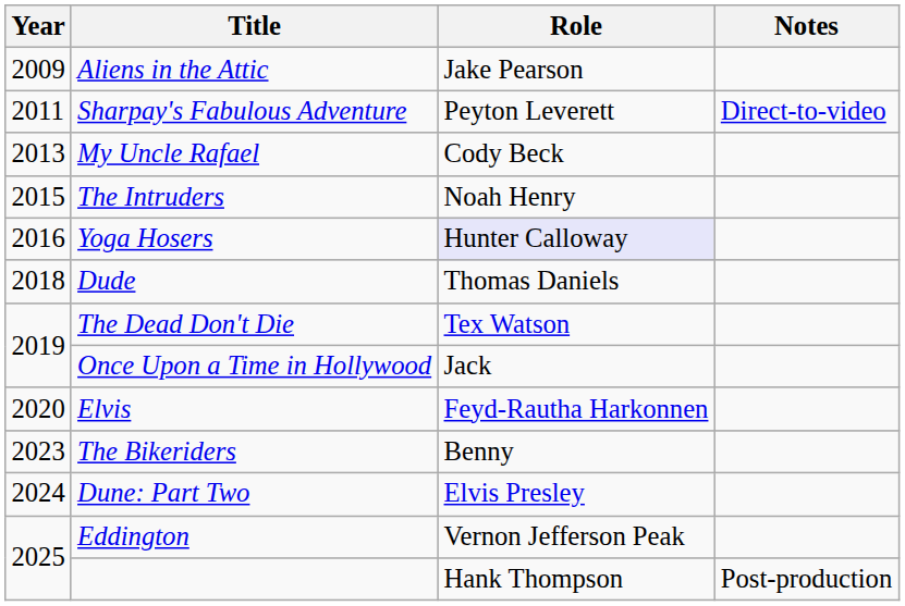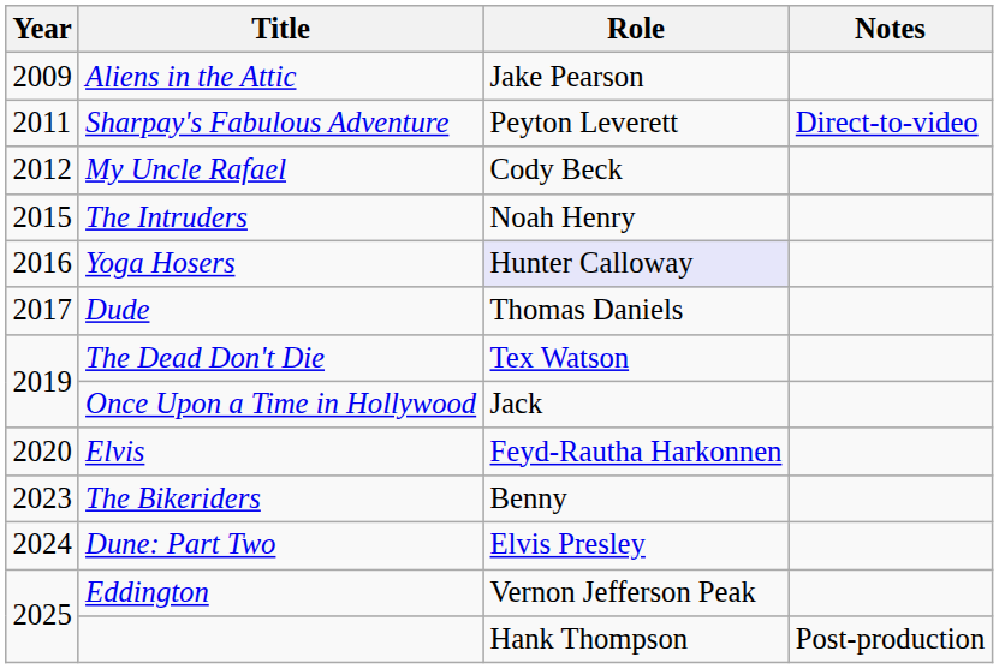My Uncle Rafael | Year: 2013 -> 2012
Dude | Year: 2018 -> 2017
